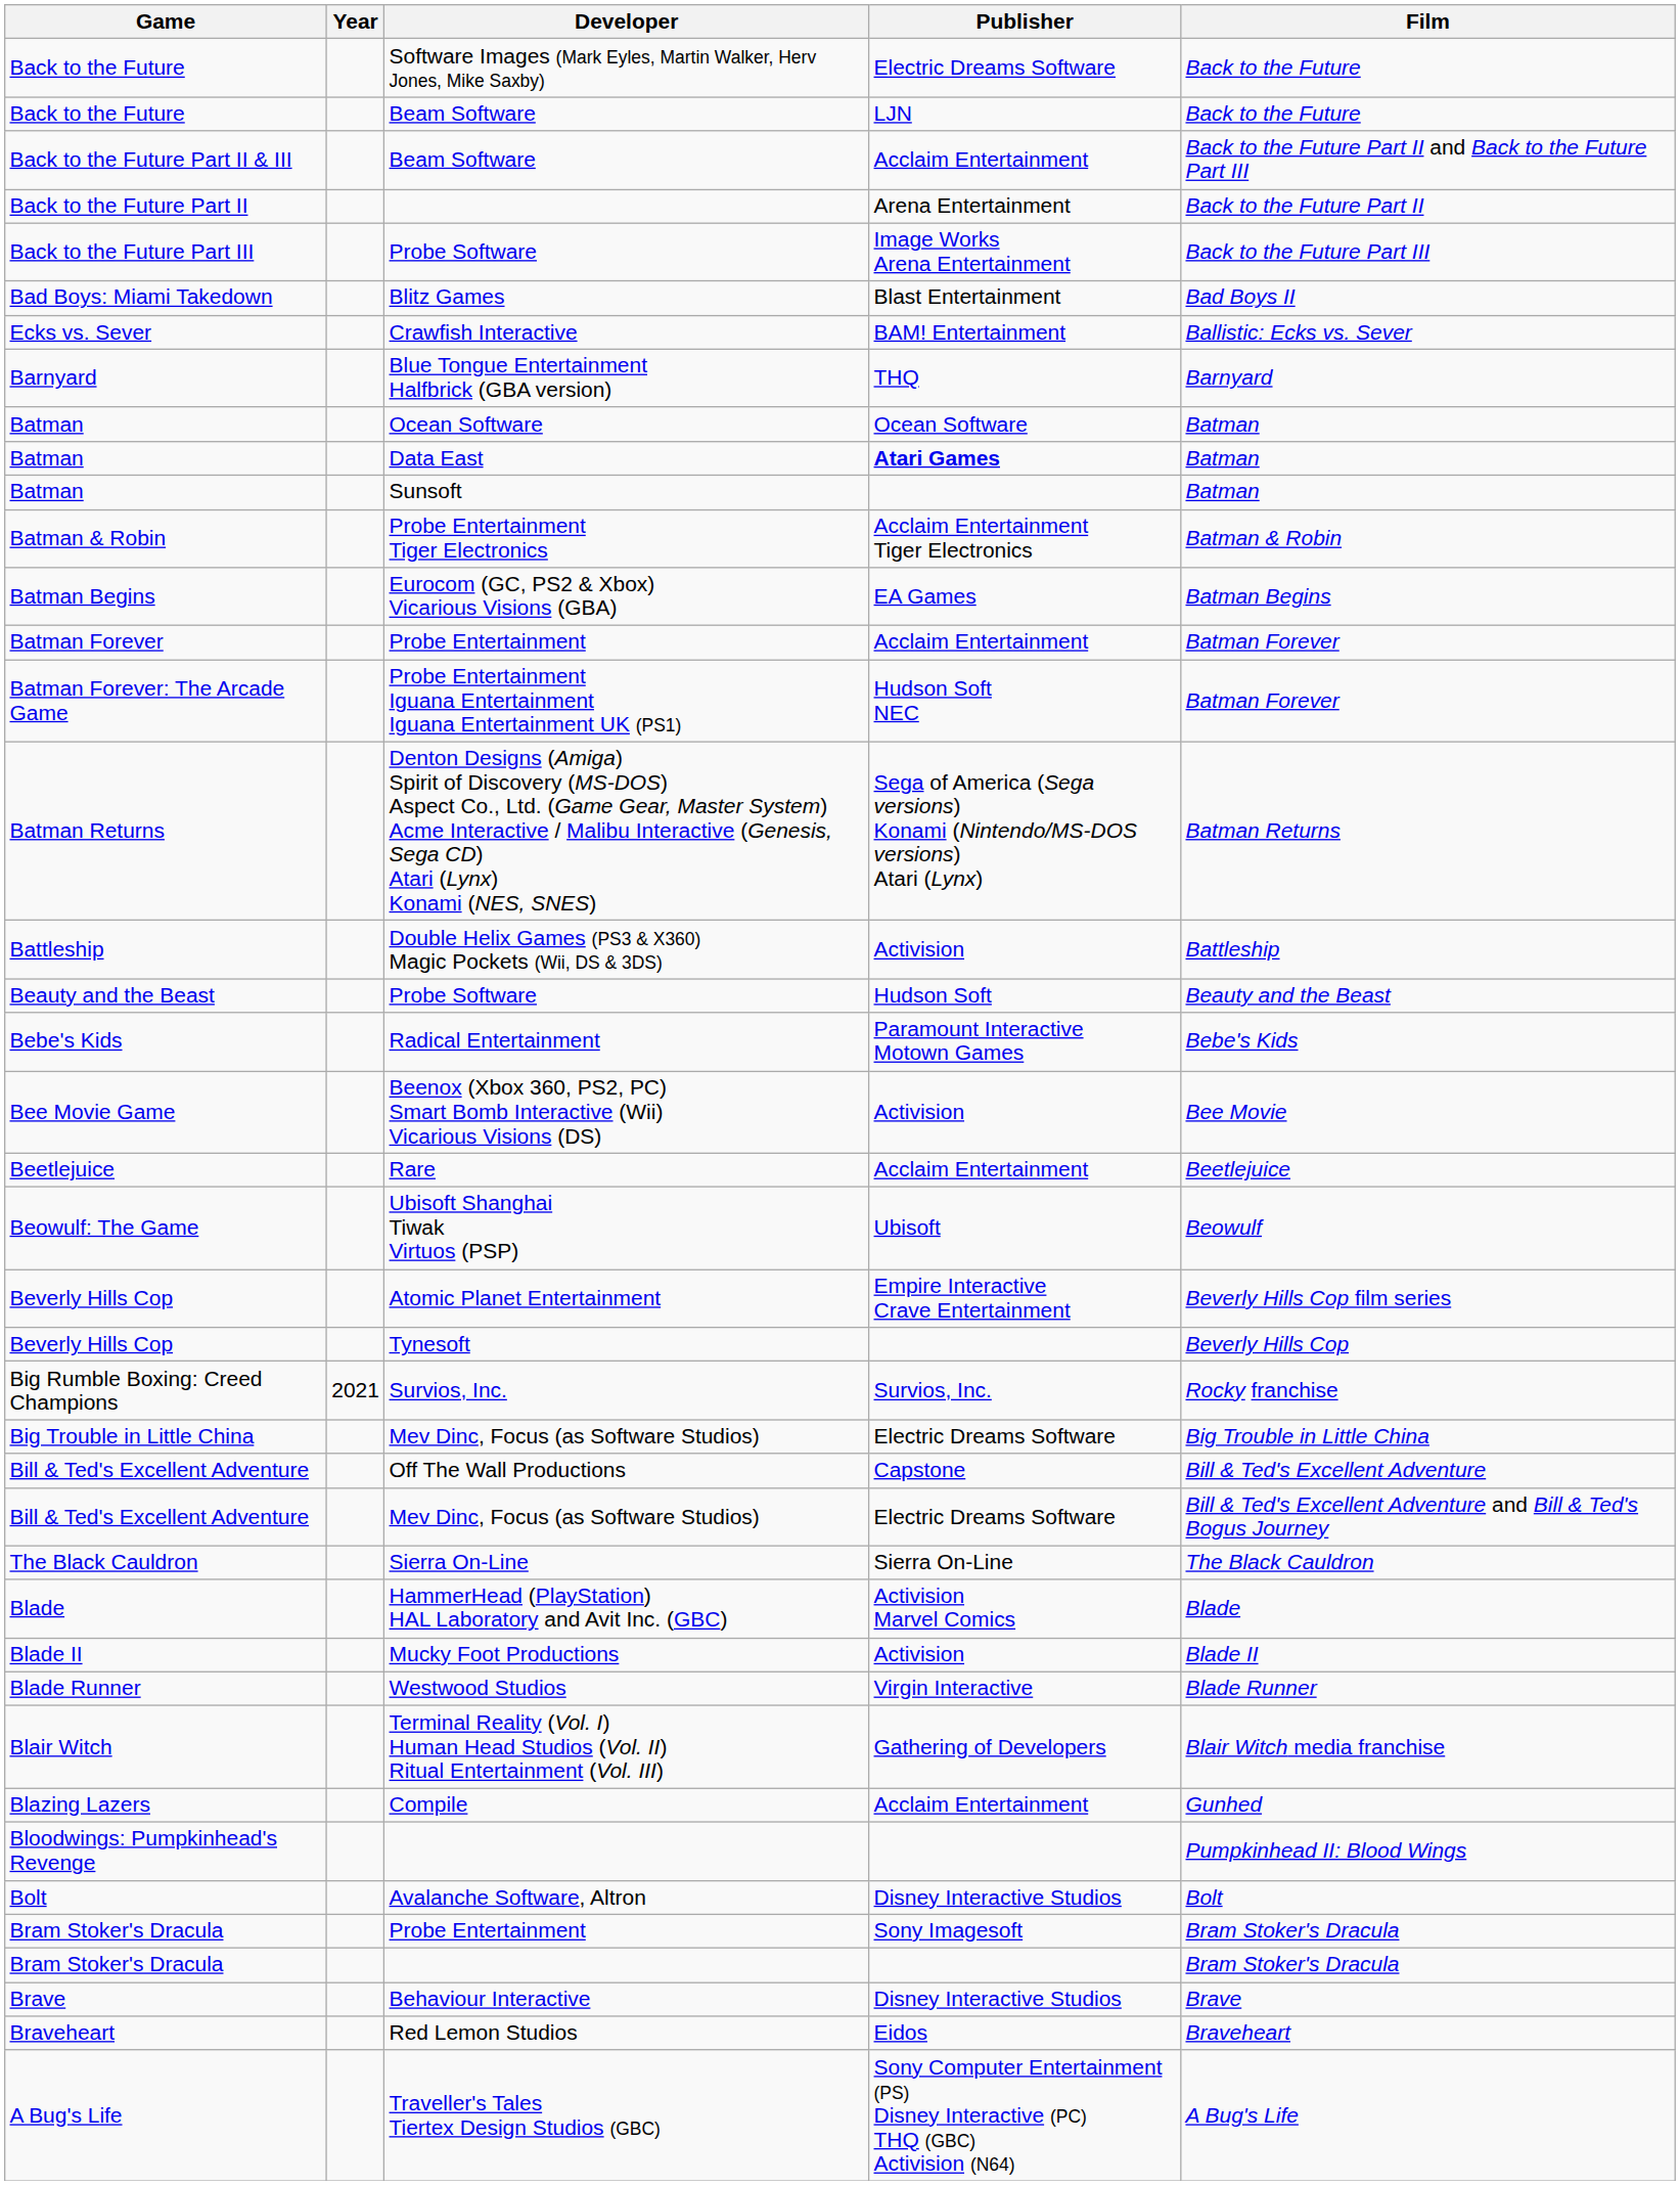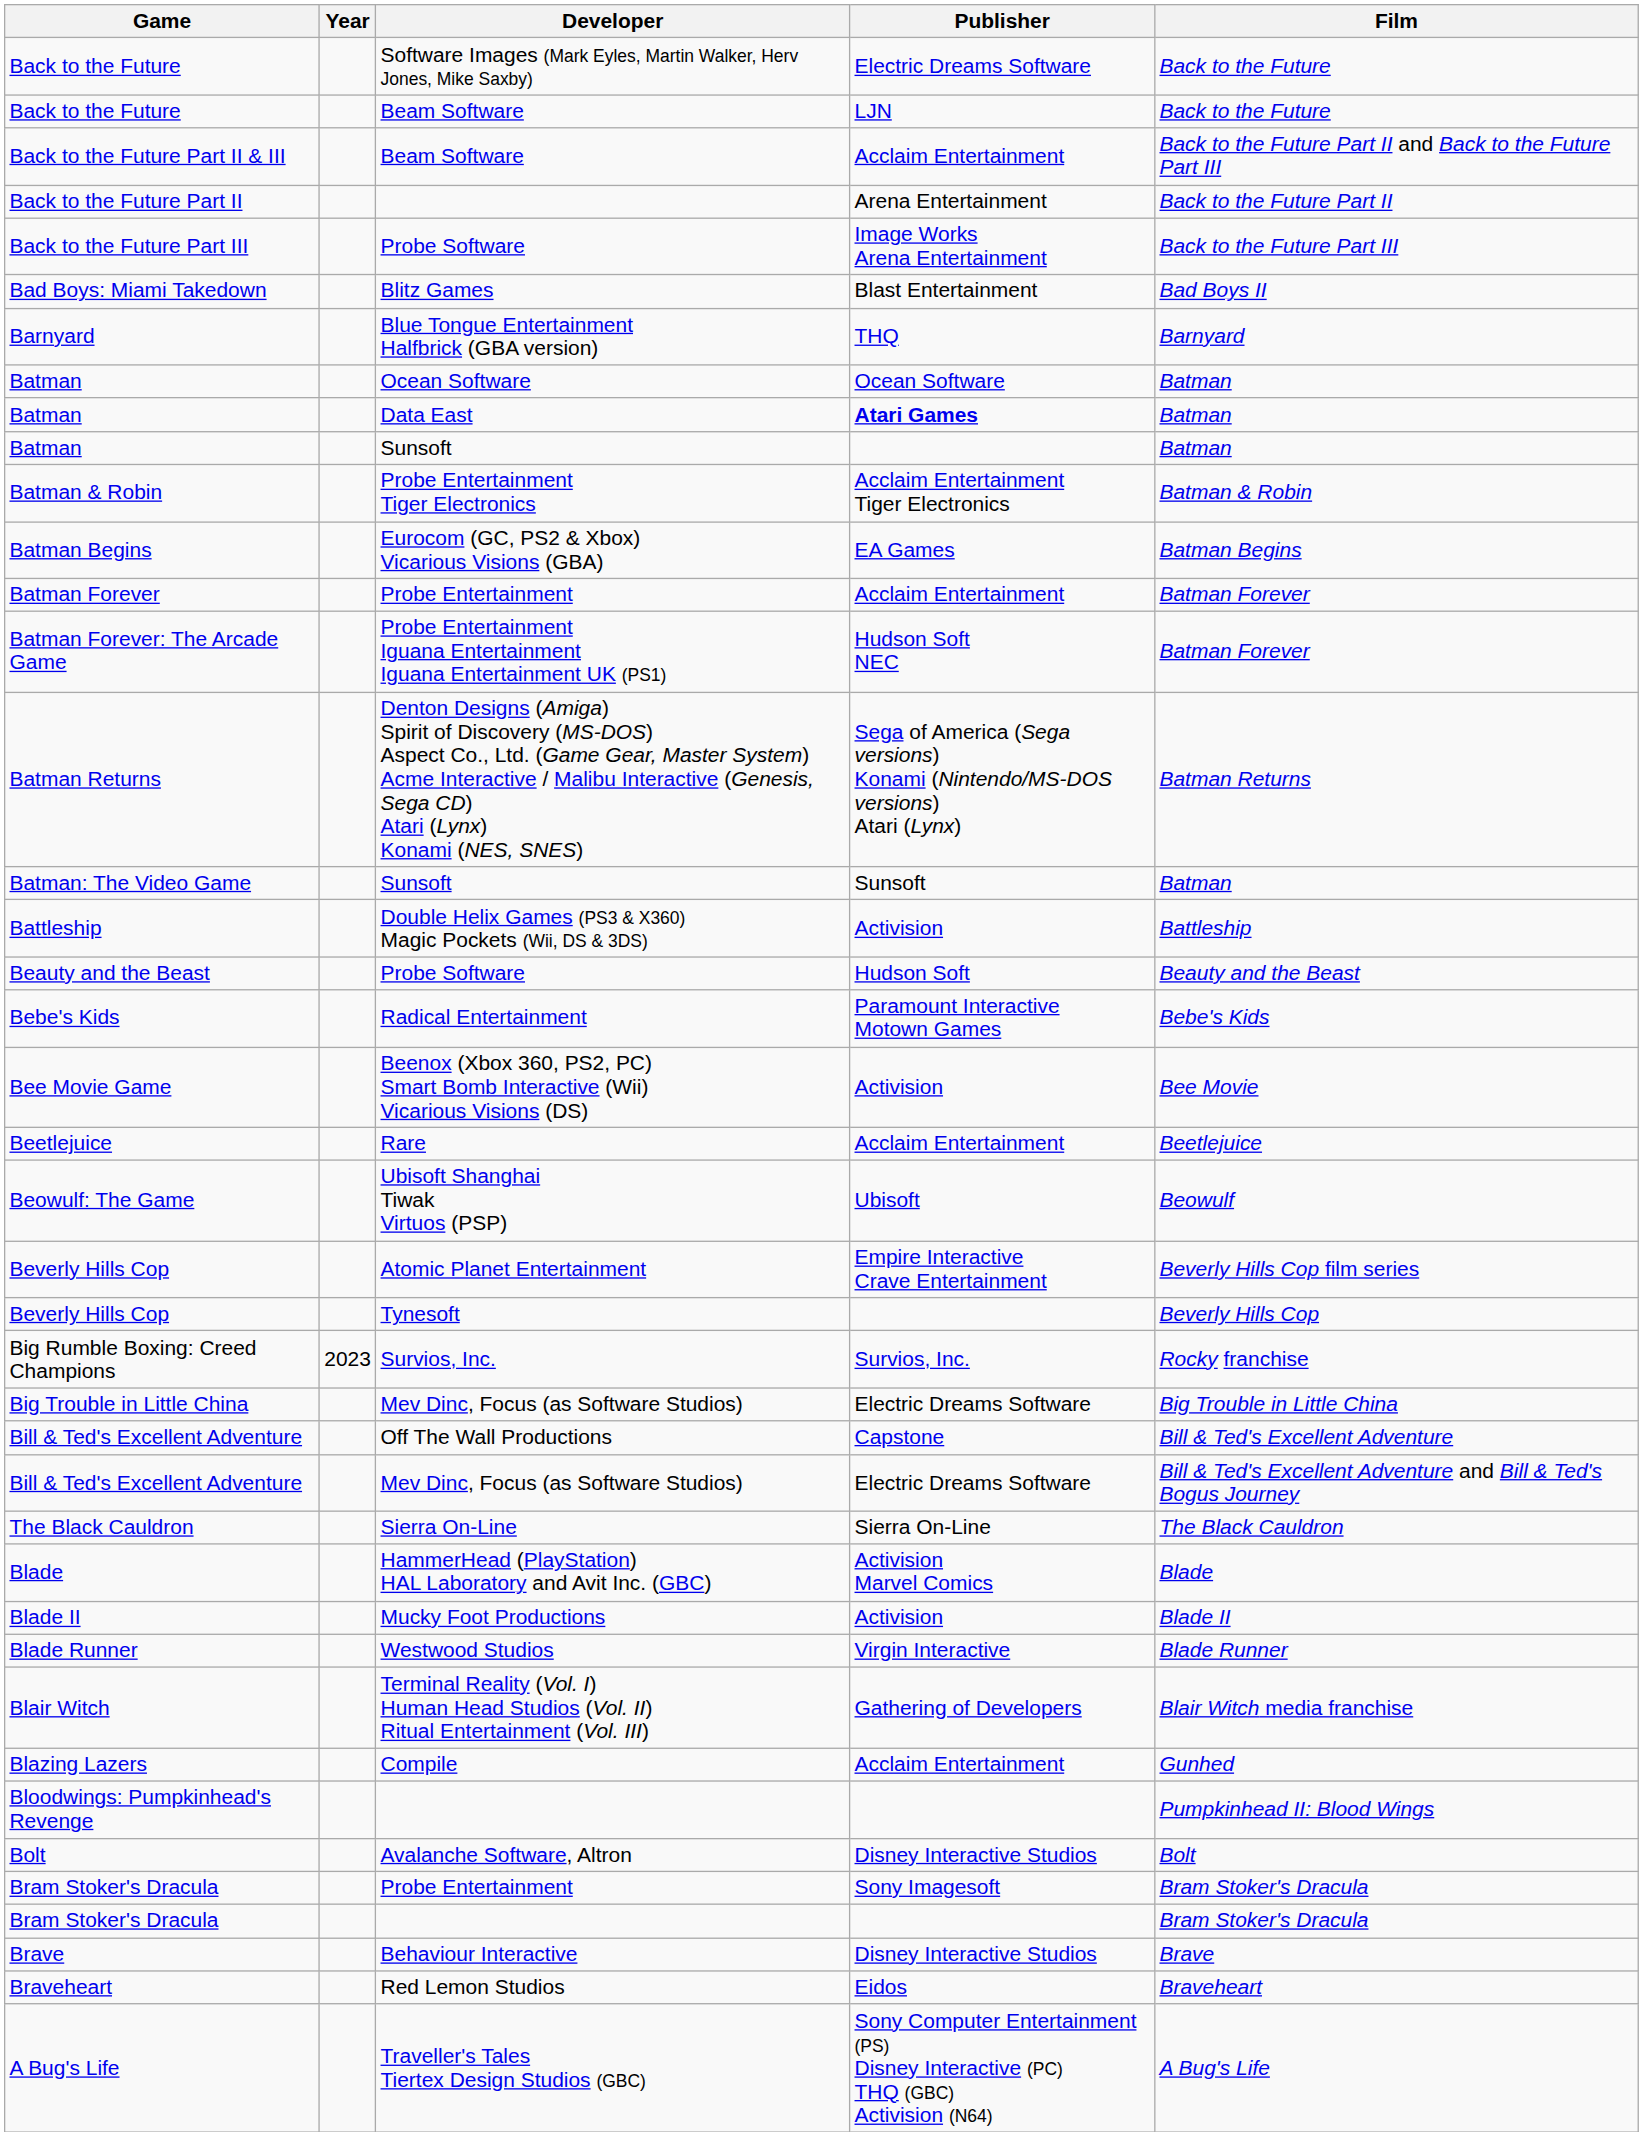- row: Ecks vs. Sever | Crawfish Interactive | BAM! Entertainment | Ballistic: Ecks vs. Sever
+ row: Batman: The Video Game | Sunsoft | Sunsoft | Batman
Big Rumble Boxing: Creed Champions | Year: 2021 -> 2023
